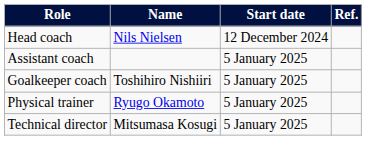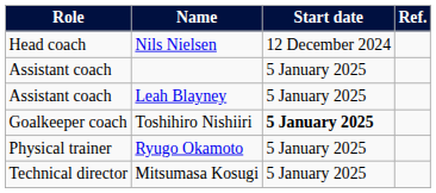+ row: Assistant coach | Leah Blayney | 5 January 2025
Toshihiro Nishiiri | Start date: normal -> bold
